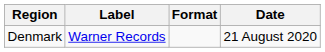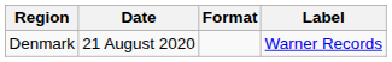columns swapped: Date <-> Label
